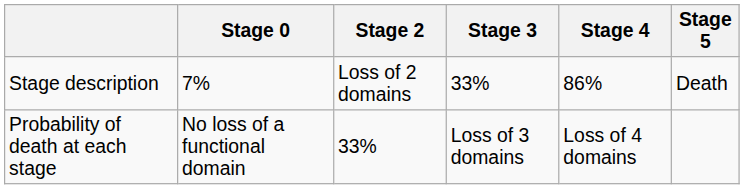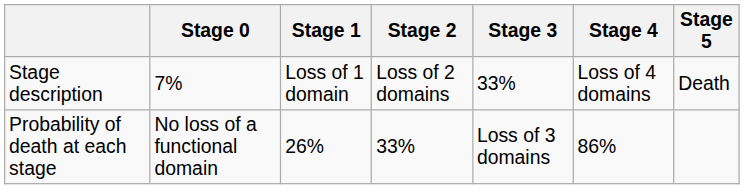+ column: Stage 1 | Loss of 1 domain | 26%
Stage description | Stage 4: 86% -> Loss of 4 domains
Probability of death at each stage | Stage 4: Loss of 4 domains -> 86%
